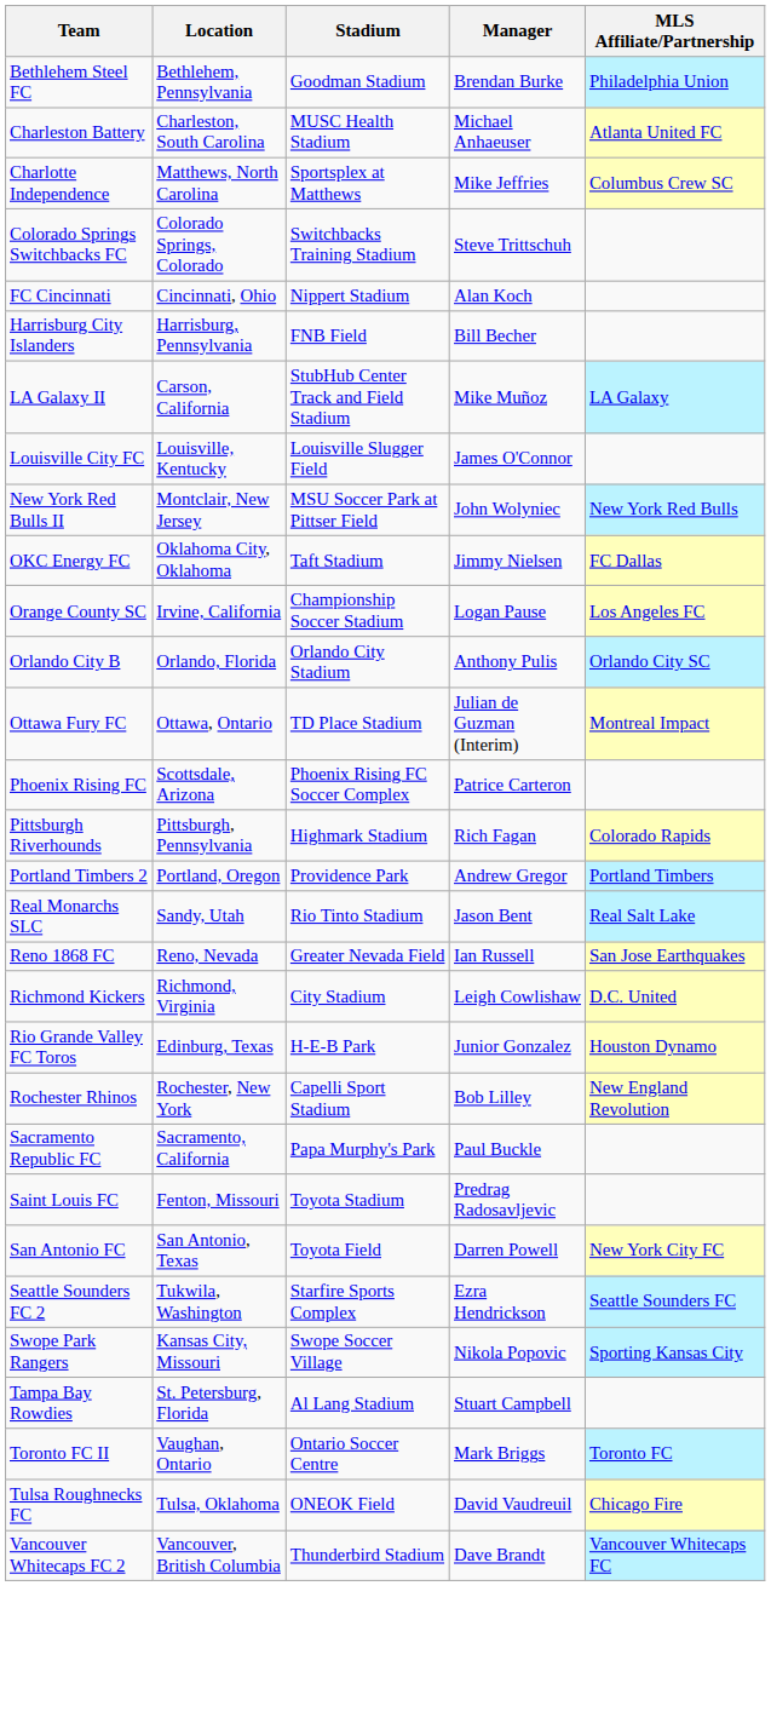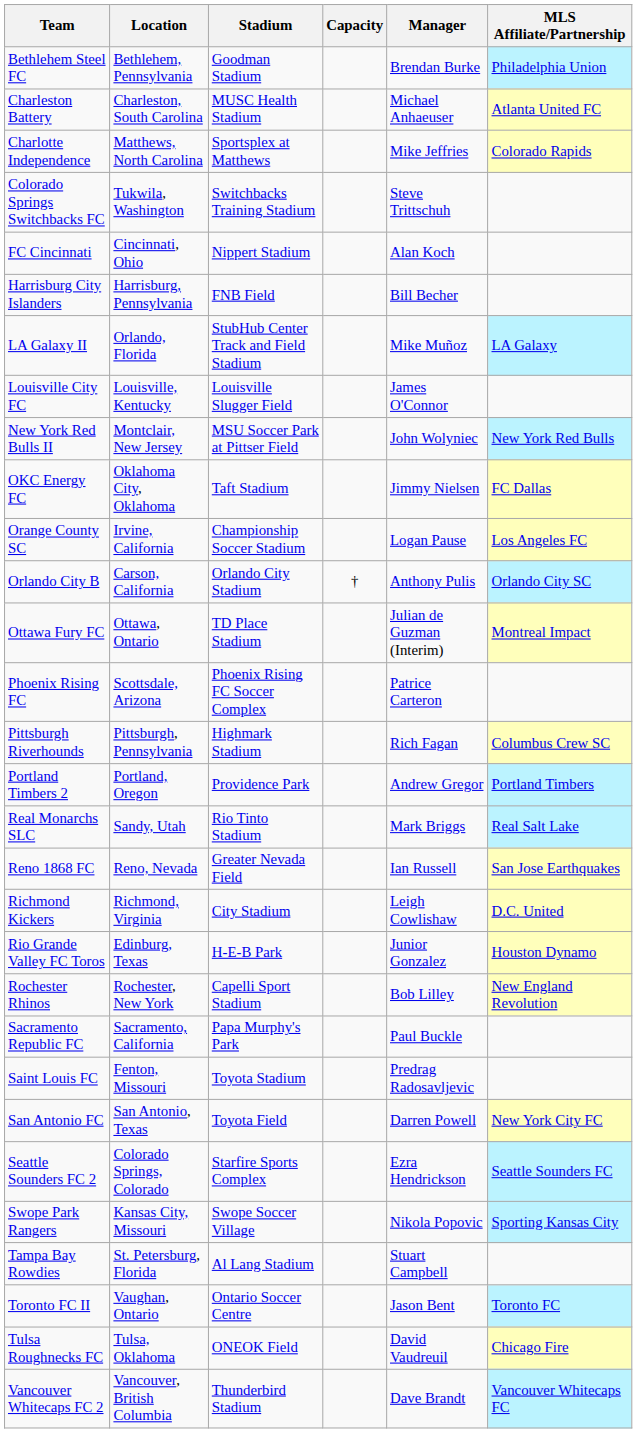+ column: Capacity | †
Charlotte Independence | MLS Affiliate/Partnership: Columbus Crew SC -> Colorado Rapids
Colorado Springs Switchbacks FC | Location: Colorado Springs, Colorado -> Tukwila, Washington
LA Galaxy II | Location: Carson, California -> Orlando, Florida
Orlando City B | Location: Orlando, Florida -> Carson, California
Pittsburgh Riverhounds | MLS Affiliate/Partnership: Colorado Rapids -> Columbus Crew SC
Real Monarchs SLC | Manager: Jason Bent -> Mark Briggs
Seattle Sounders FC 2 | Location: Tukwila, Washington -> Colorado Springs, Colorado
Toronto FC II | Manager: Mark Briggs -> Jason Bent
